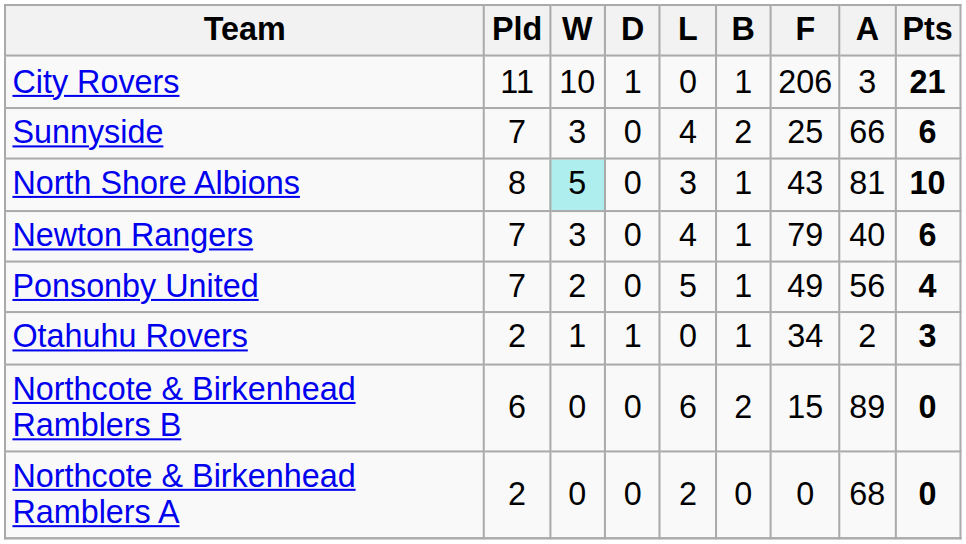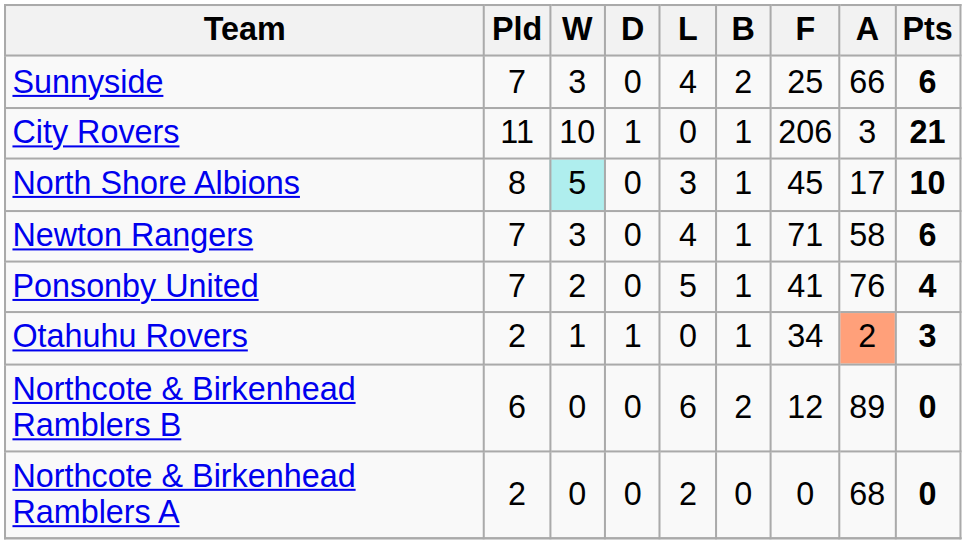rows swapped: City Rovers <-> Sunnyside
North Shore Albions | F: 43 -> 45
North Shore Albions | A: 81 -> 17
Newton Rangers | F: 79 -> 71
Newton Rangers | A: 40 -> 58
Ponsonby United | F: 49 -> 41
Ponsonby United | A: 56 -> 76
Otahuhu Rovers | A: no background -> lightsalmon background
Northcote & Birkenhead Ramblers B | F: 15 -> 12
